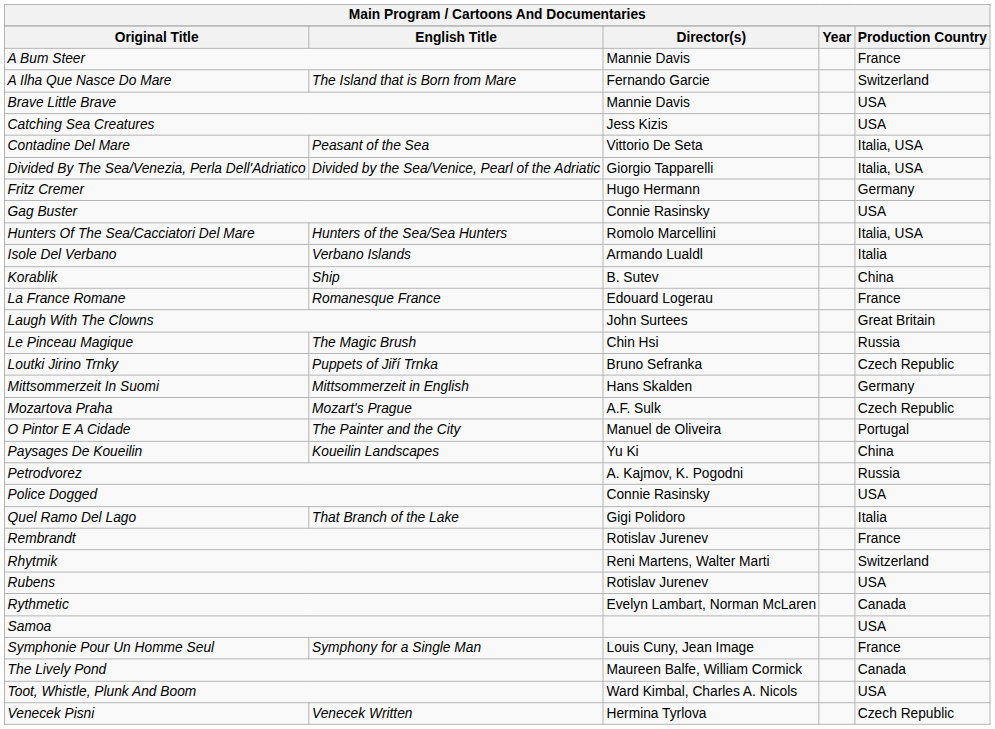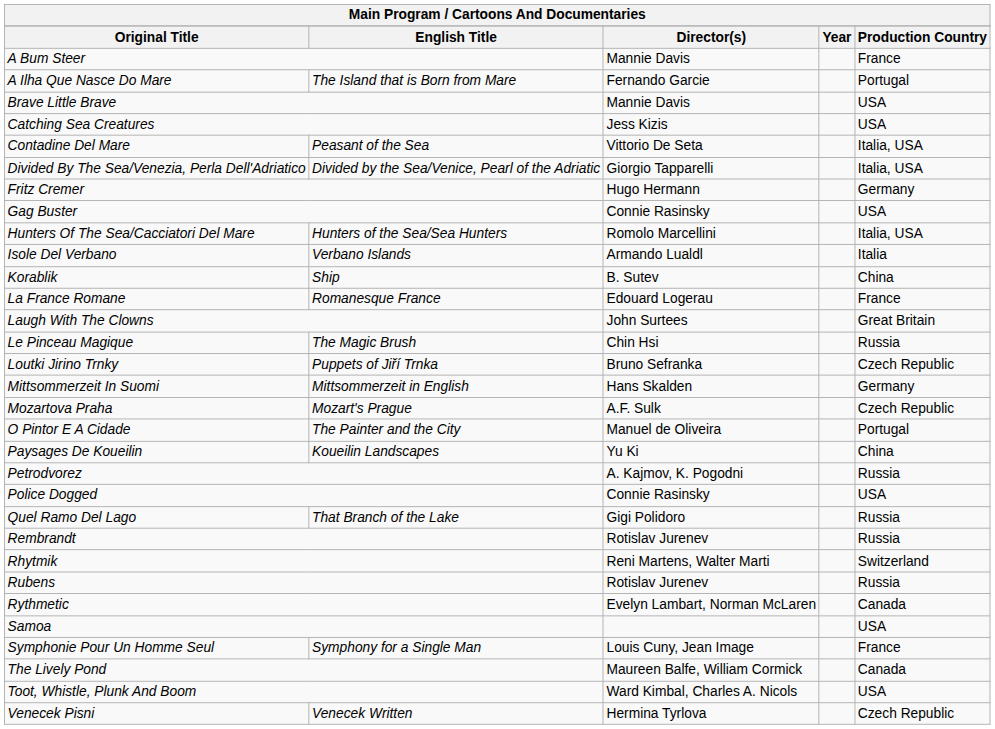A Ilha Que Nasce Do Mare | Production Country: Switzerland -> Portugal
Quel Ramo Del Lago | Production Country: Italia -> Russia
Rembrandt | Production Country: France -> Russia
Rubens | Production Country: USA -> Russia
